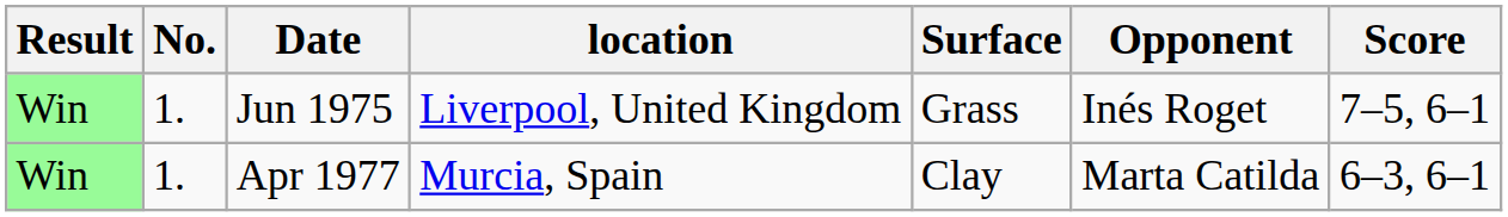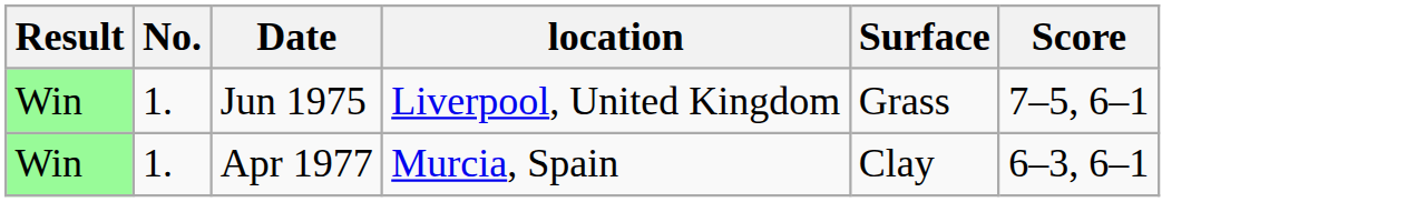- column: Opponent | Inés Roget | Marta Catilda
